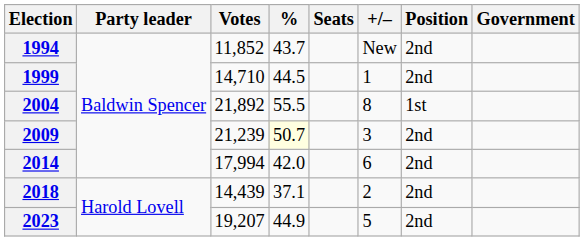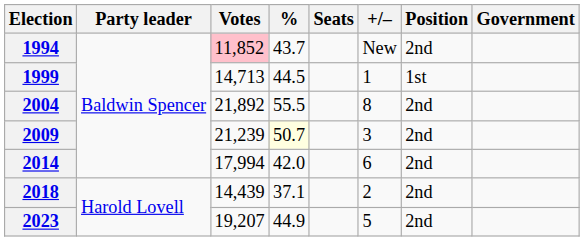1994 | Votes: no background -> pink background
1999 | Votes: 14,710 -> 14,713
1999 | Position: 2nd -> 1st
2004 | Position: 1st -> 2nd
